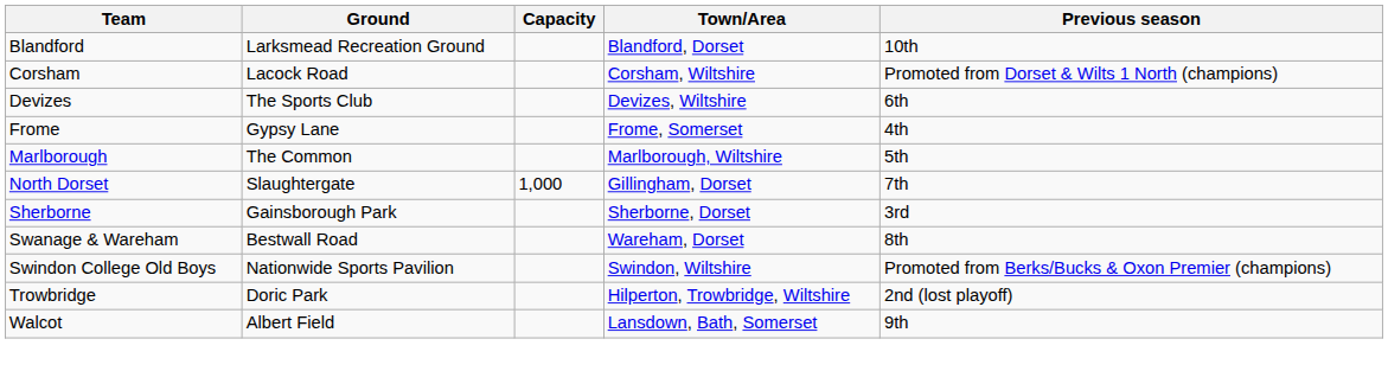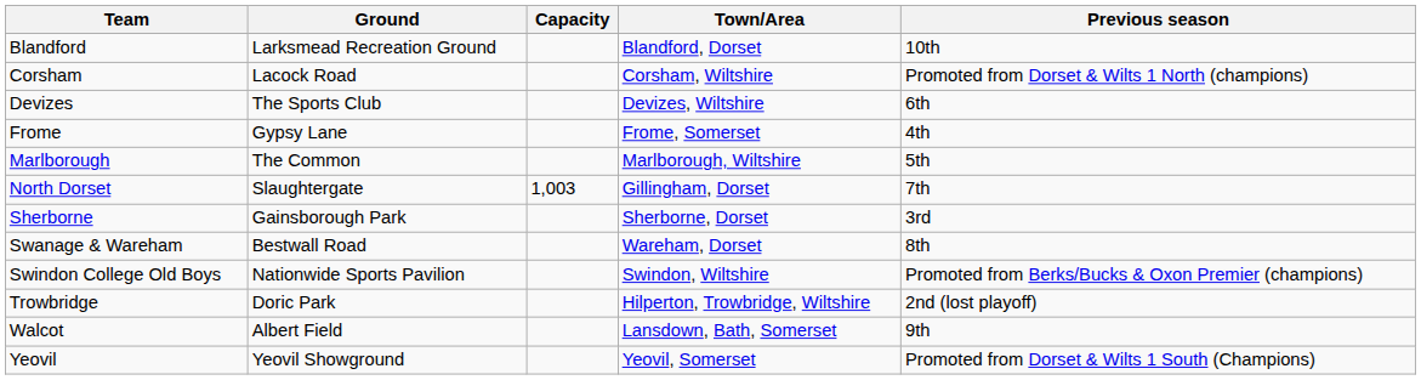North Dorset | Capacity: 1,000 -> 1,003
+ row: Yeovil | Yeovil Showground | Yeovil, Somerset | Promoted from Dorset & Wilts 1 South (Champions)
